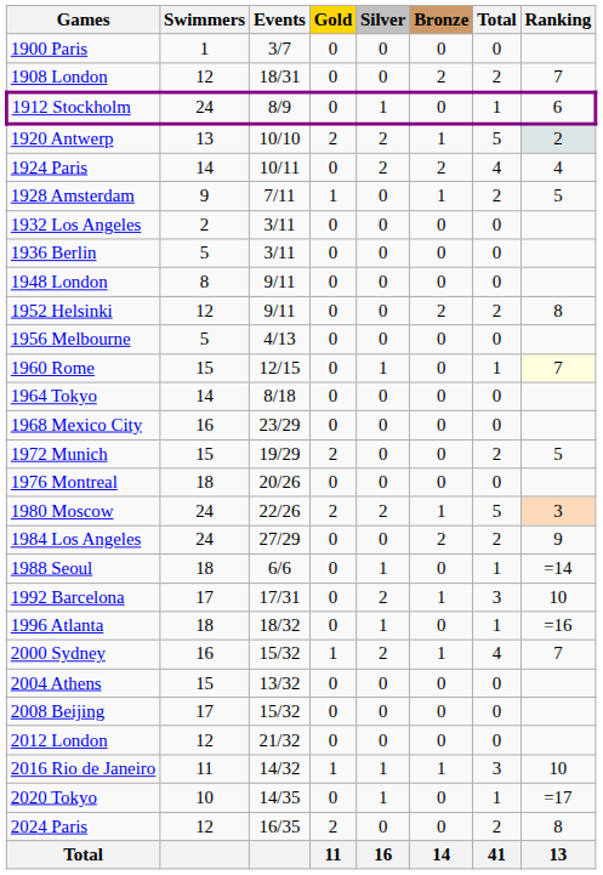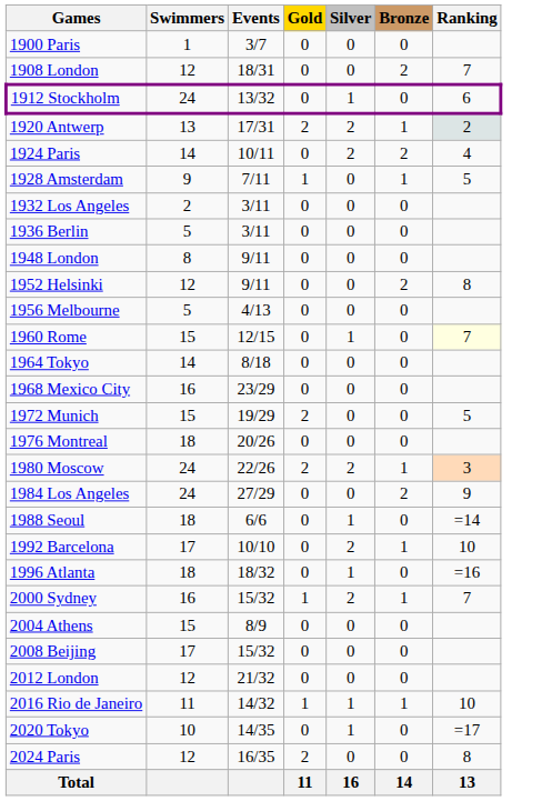- column: Total | 0 | 2 | 1 | 5 | 4 | 2 | 0 | 0 | 0 | 2 | 0 | 1 | 0 | 0 | 2 | 0 | 5 | 2 | 1 | 3 | 1 | 4 | 0 | 0 | 0 | 3 | 1 | 2 | 41
1912 Stockholm | Events: 8/9 -> 13/32
1920 Antwerp | Events: 10/10 -> 17/31
1992 Barcelona | Events: 17/31 -> 10/10
2004 Athens | Events: 13/32 -> 8/9
